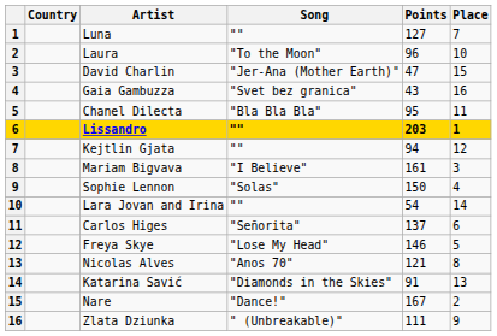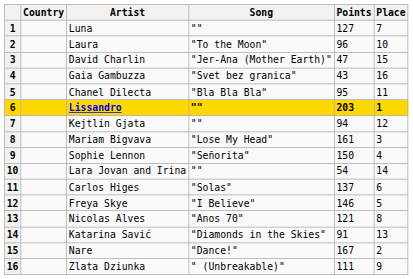Mariam Bigvava | Song: "I Believe" -> "Lose My Head"
Sophie Lennon | Song: "Solas" -> "Señorita"
Carlos Higes | Song: "Señorita" -> "Solas"
Freya Skye | Song: "Lose My Head" -> "I Believe"
